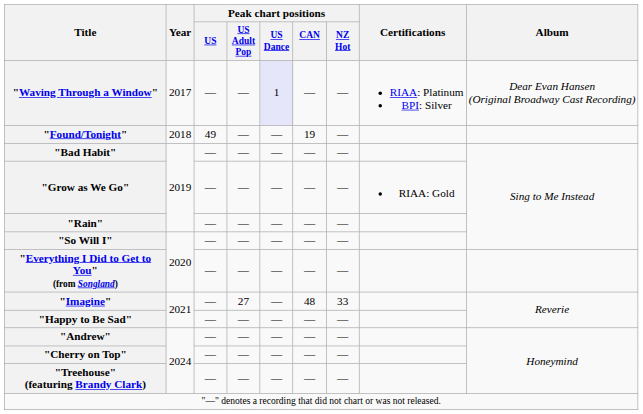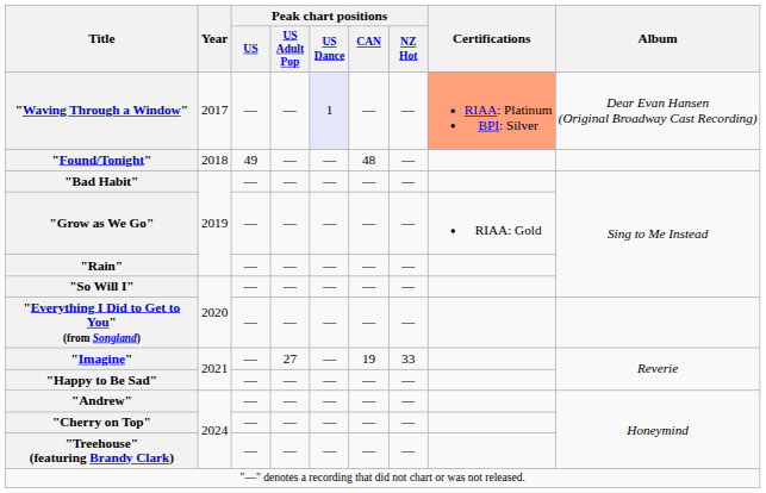"Waving Through a Window" | Certifications: no background -> lightsalmon background
"Found/Tonight" | Peak chart positions / CAN: 19 -> 48
"Imagine" | Peak chart positions / CAN: 48 -> 19
